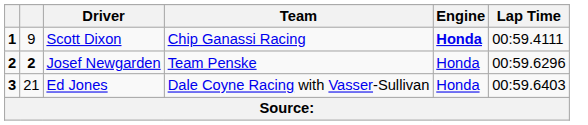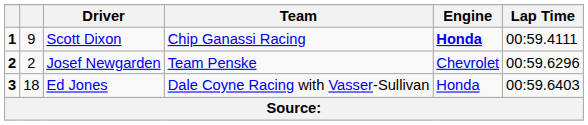Josef Newgarden | column 2: bold -> normal
Josef Newgarden | Engine: Honda -> Chevrolet
Ed Jones | column 2: 21 -> 18
